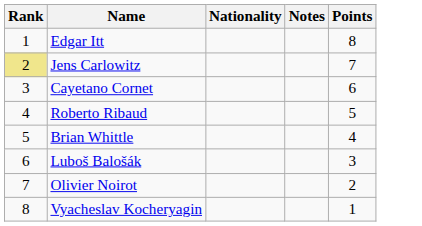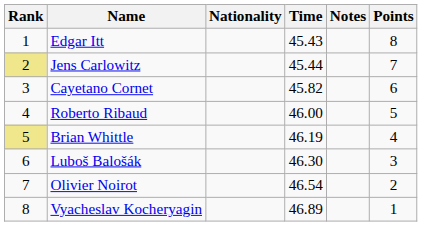+ column: Time | 45.43 | 45.44 | 45.82 | 46.00 | 46.19 | 46.30 | 46.54 | 46.89
Brian Whittle | Rank: no background -> khaki background
